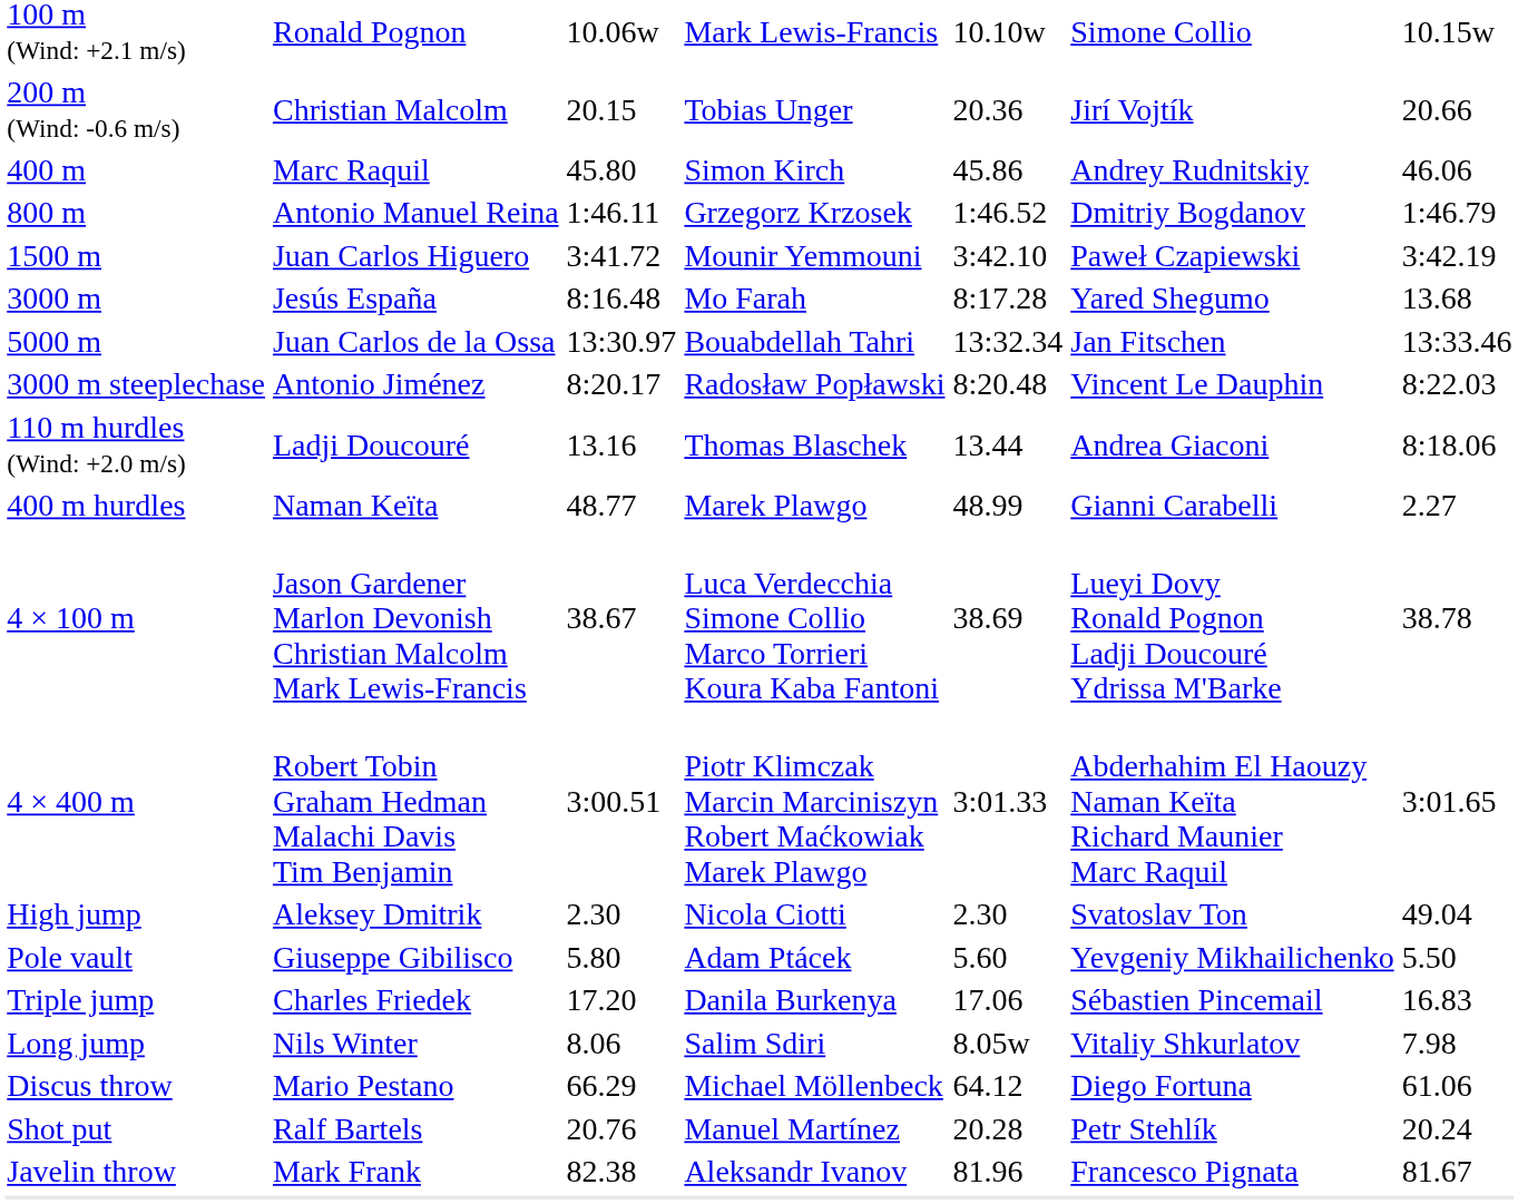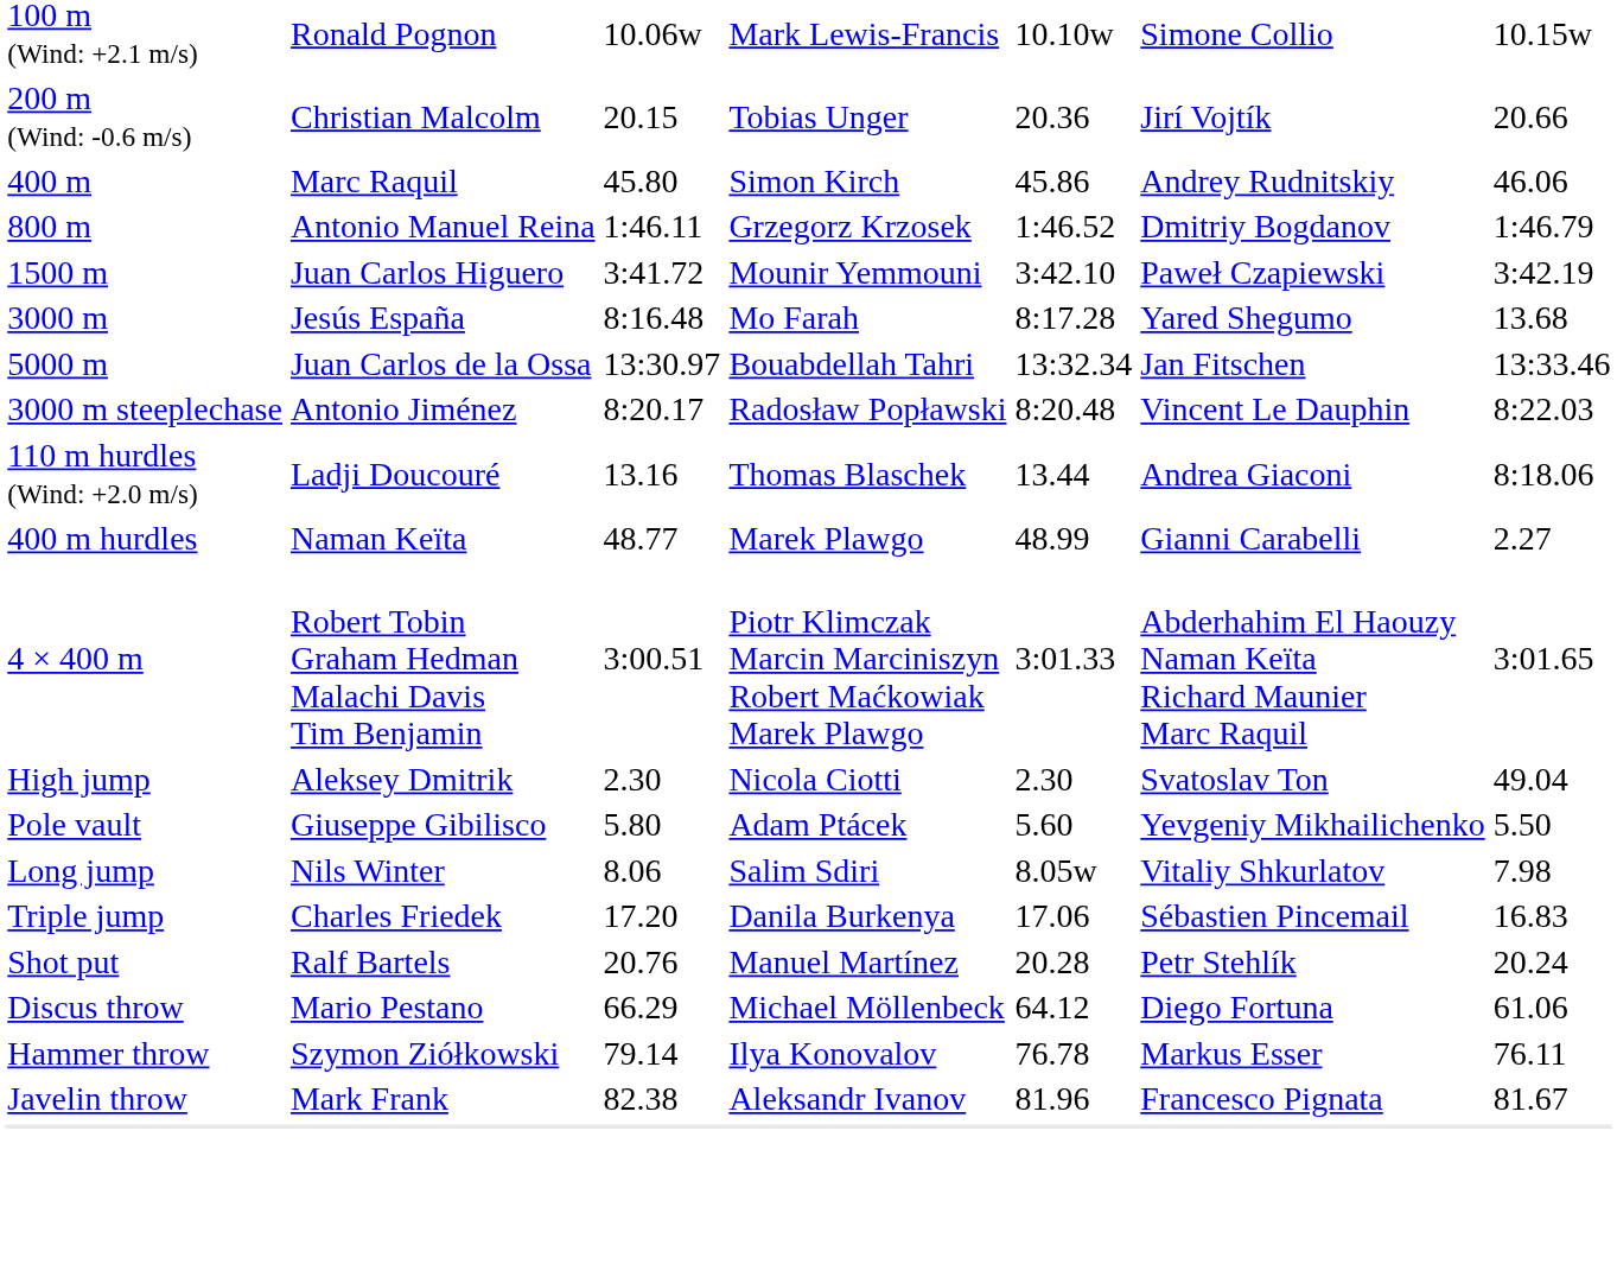- row: 4 × 100 m | Jason Gardener Marlon Devonish Christian Malcolm Mark Lewis-Francis | 38.67 | Luca Verdecchia Simone Collio Marco Torrieri Koura Kaba Fantoni | 38.69 | Lueyi Dovy Ronald Pognon Ladji Doucouré Ydrissa M'Barke | 38.78
rows swapped: Long jump <-> Triple jump
rows swapped: Shot put <-> Discus throw
+ row: Hammer throw | Szymon Ziółkowski | 79.14 | Ilya Konovalov | 76.78 | Markus Esser | 76.11
